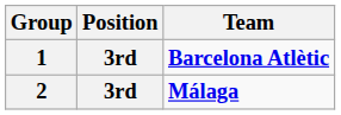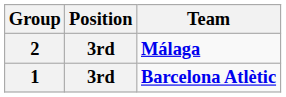rows swapped: 1 <-> 2
